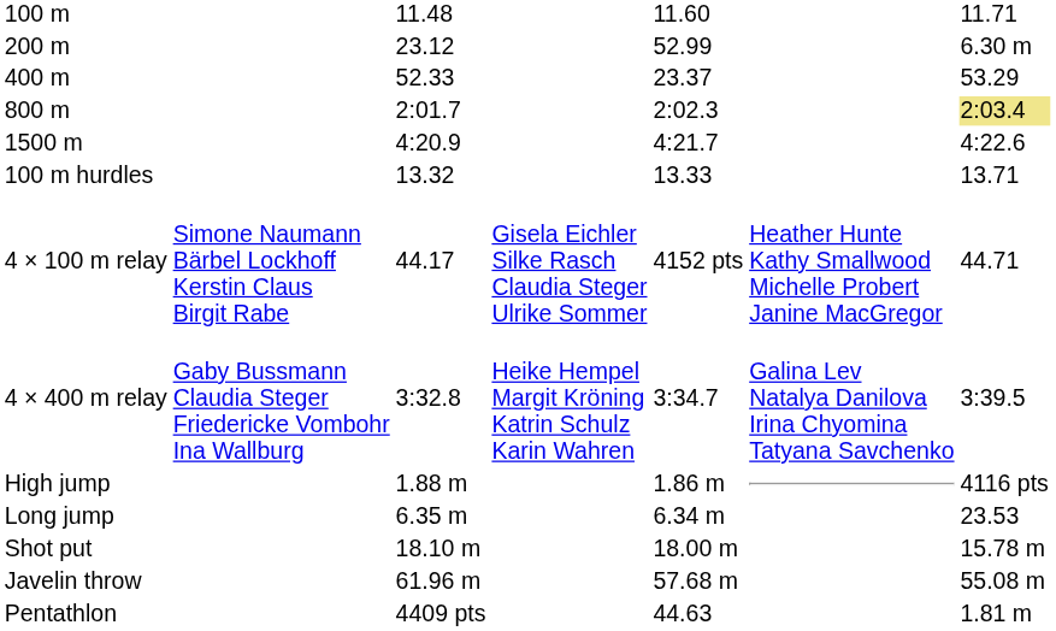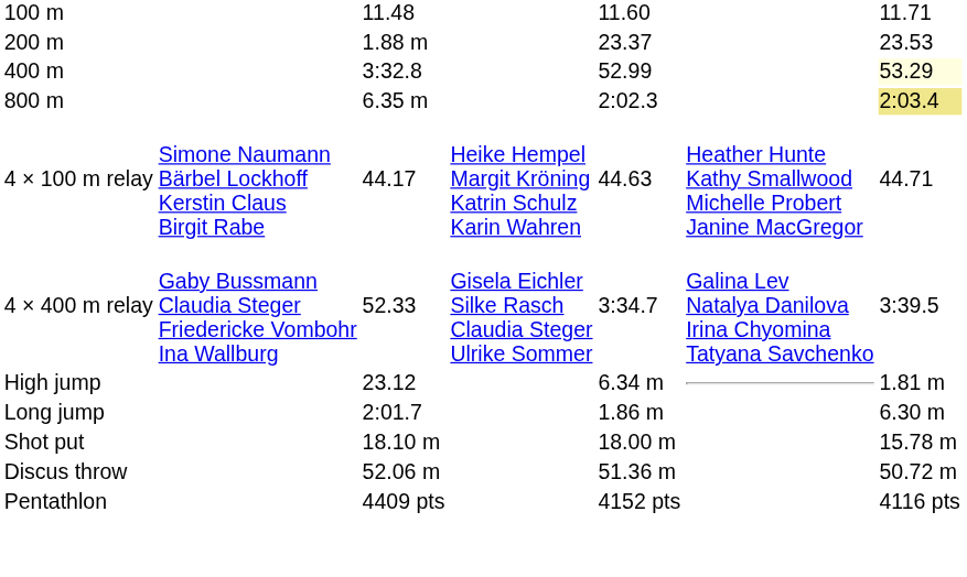200 m | column 3: 23.12 -> 1.88 m
200 m | column 5: 52.99 -> 23.37
200 m | column 7: 6.30 m -> 23.53
400 m | column 3: 52.33 -> 3:32.8
400 m | column 5: 23.37 -> 52.99
400 m | column 7: no background -> lightyellow background
800 m | column 3: 2:01.7 -> 6.35 m
- row: 1500 m | 4:20.9 | 4:21.7 | 4:22.6
- row: 100 m hurdles | 13.32 | 13.33 | 13.71
4 × 100 m relay | column 4: Gisela Eichler Silke Rasch Claudia Steger Ulrike Sommer -> Heike Hempel Margit Kröning Katrin Schulz Karin Wahren
4 × 100 m relay | column 5: 4152 pts -> 44.63
4 × 400 m relay | column 3: 3:32.8 -> 52.33
4 × 400 m relay | column 4: Heike Hempel Margit Kröning Katrin Schulz Karin Wahren -> Gisela Eichler Silke Rasch Claudia Steger Ulrike Sommer
High jump | column 3: 1.88 m -> 23.12
High jump | column 5: 1.86 m -> 6.34 m
High jump | column 7: 4116 pts -> 1.81 m
Long jump | column 3: 6.35 m -> 2:01.7
Long jump | column 5: 6.34 m -> 1.86 m
Long jump | column 7: 23.53 -> 6.30 m
+ row: Discus throw | 52.06 m | 51.36 m | 50.72 m
- row: Javelin throw | 61.96 m | 57.68 m | 55.08 m
Pentathlon | column 5: 44.63 -> 4152 pts
Pentathlon | column 7: 1.81 m -> 4116 pts
